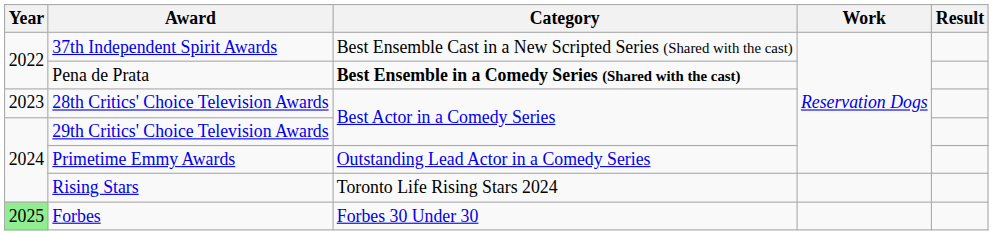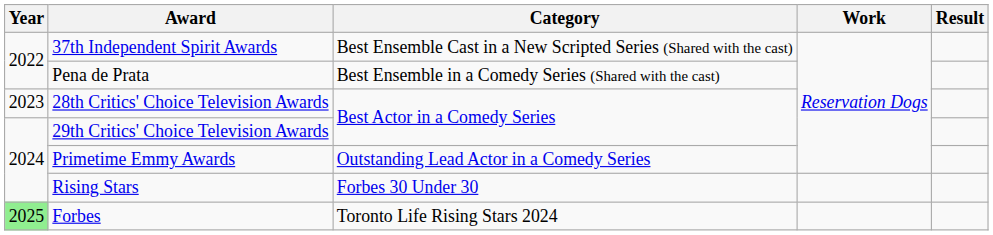Pena de Prata | Category: bold -> normal
Rising Stars | Category: Toronto Life Rising Stars 2024 -> Forbes 30 Under 30
Forbes | Category: Forbes 30 Under 30 -> Toronto Life Rising Stars 2024
